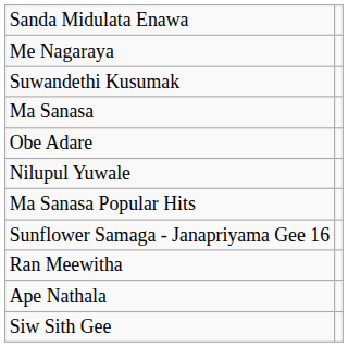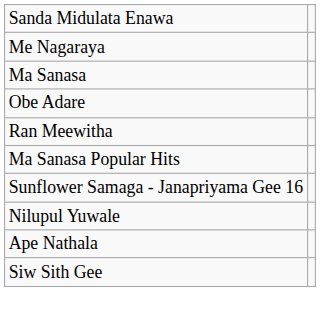- row: Suwandethi Kusumak
rows swapped: Nilupul Yuwale <-> Ran Meewitha
